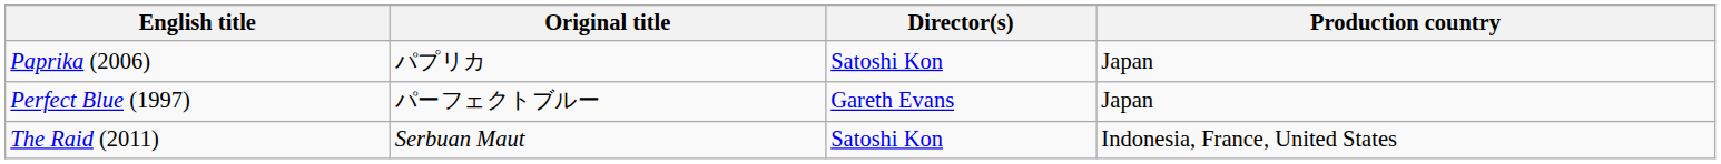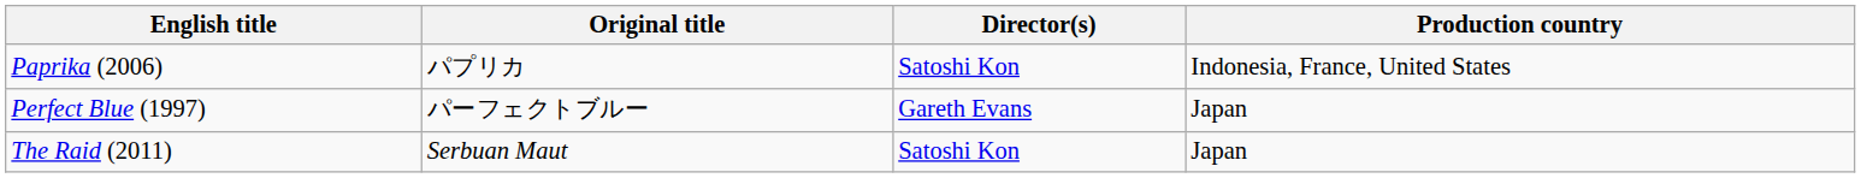Paprika (2006) | Production country: Japan -> Indonesia, France, United States
The Raid (2011) | Production country: Indonesia, France, United States -> Japan
